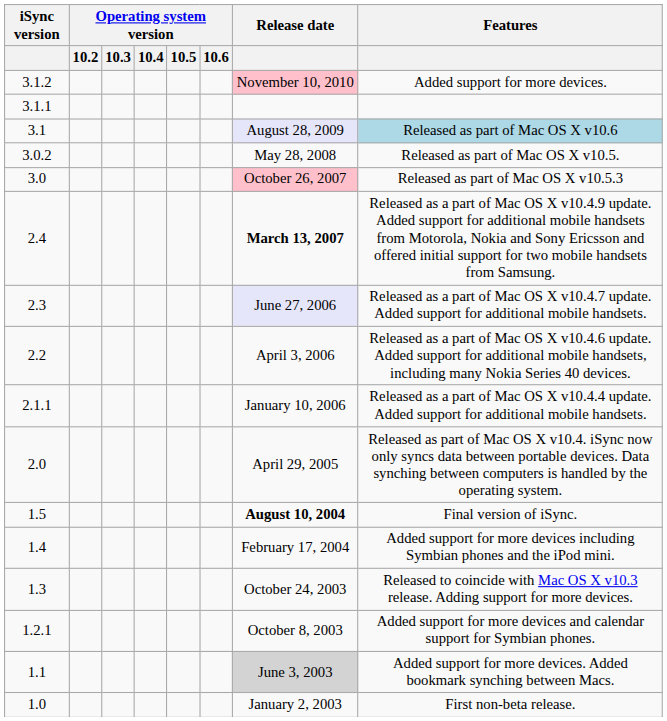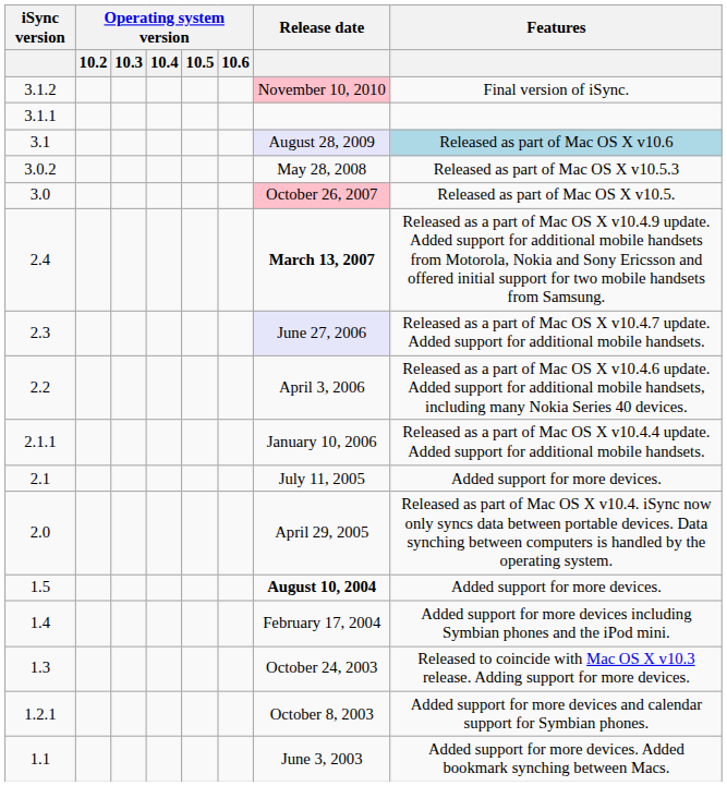3.1.2 | Features: Added support for more devices. -> Final version of iSync.
3.0.2 | Features: Released as part of Mac OS X v10.5. -> Released as part of Mac OS X v10.5.3
3.0 | Features: Released as part of Mac OS X v10.5.3 -> Released as part of Mac OS X v10.5.
+ row: 2.1 | July 11, 2005 | Added support for more devices.
1.5 | Features: Final version of iSync. -> Added support for more devices.
1.1 | Release date: lightgrey background -> no background
- row: 1.0 | January 2, 2003 | First non-beta release.
